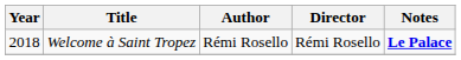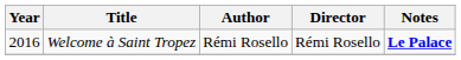Welcome à Saint Tropez | Year: 2018 -> 2016
